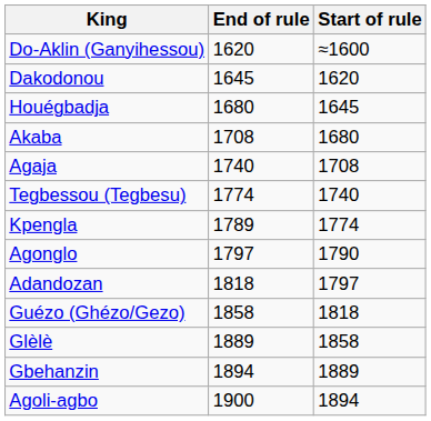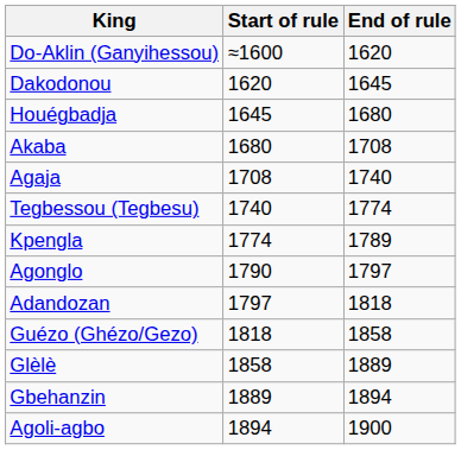columns swapped: Start of rule <-> End of rule
